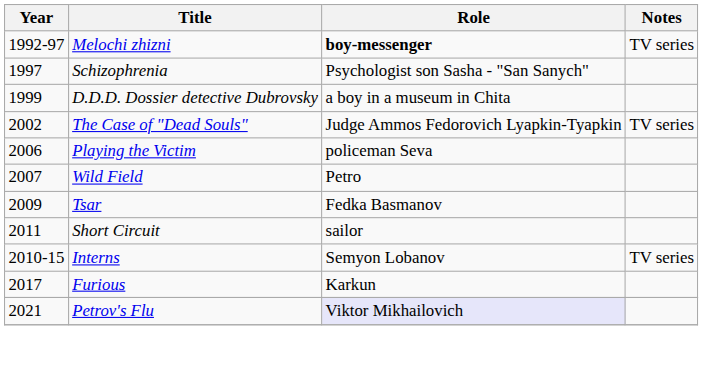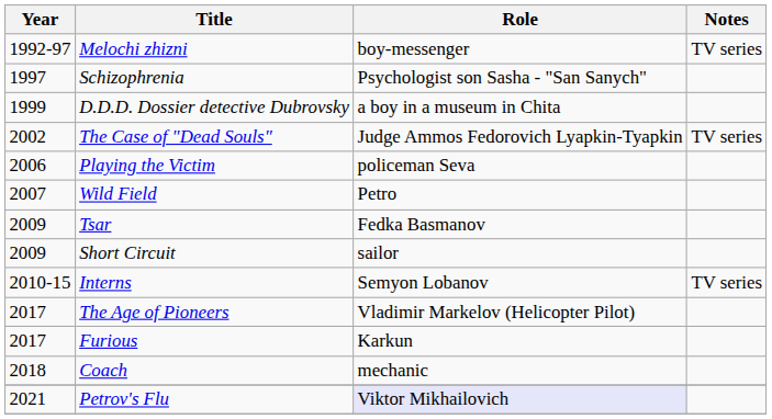Melochi zhizni | Role: bold -> normal
Short Circuit | Year: 2011 -> 2009
+ row: 2017 | The Age of Pioneers | Vladimir Markelov (Helicopter Pilot)
+ row: 2018 | Coach | mechanic
